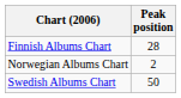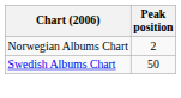- row: Finnish Albums Chart | 28
